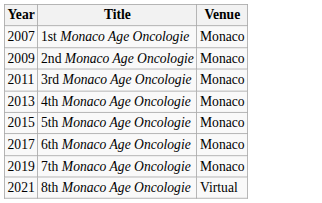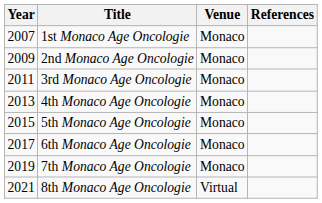+ column: References
